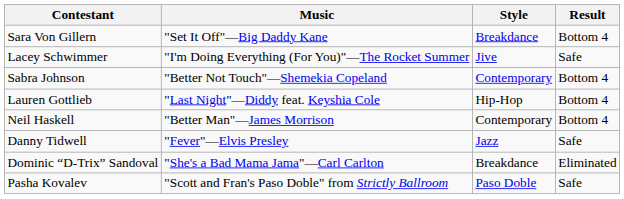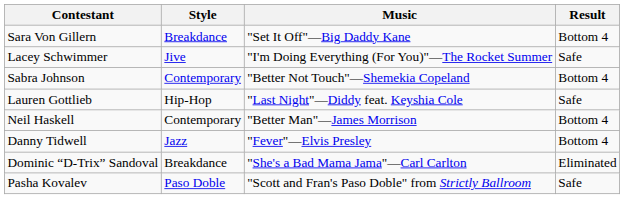columns swapped: Style <-> Music
Lauren Gottlieb | Result: Bottom 4 -> Safe
Danny Tidwell | Result: Safe -> Bottom 4
